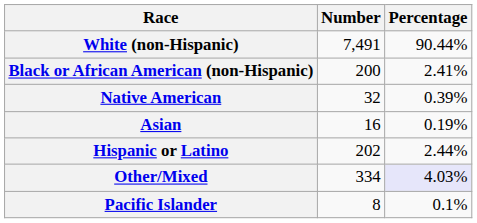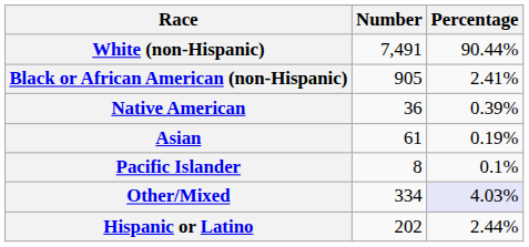Black or African American (non-Hispanic) | Number: 200 -> 905
Native American | Number: 32 -> 36
Asian | Number: 16 -> 61
rows swapped: Pacific Islander <-> Hispanic or Latino
